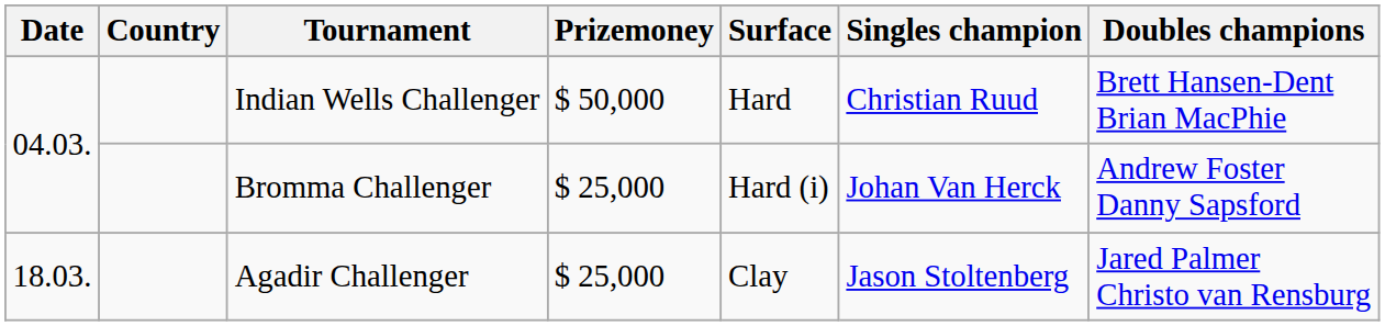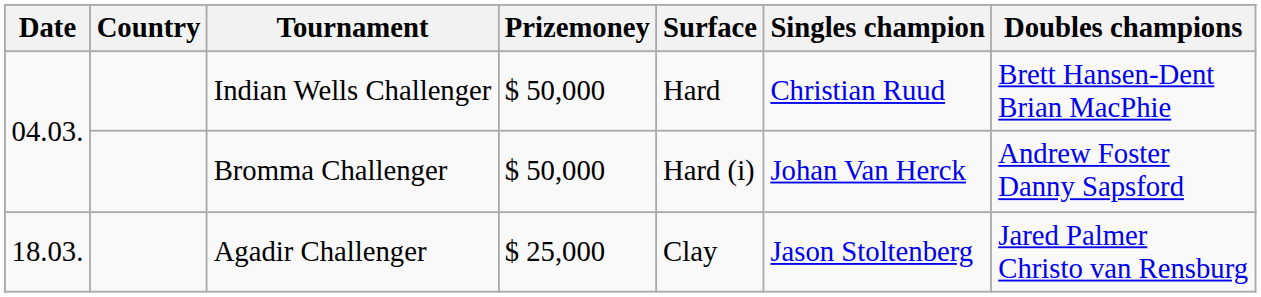Bromma Challenger | Prizemoney: $ 25,000 -> $ 50,000
